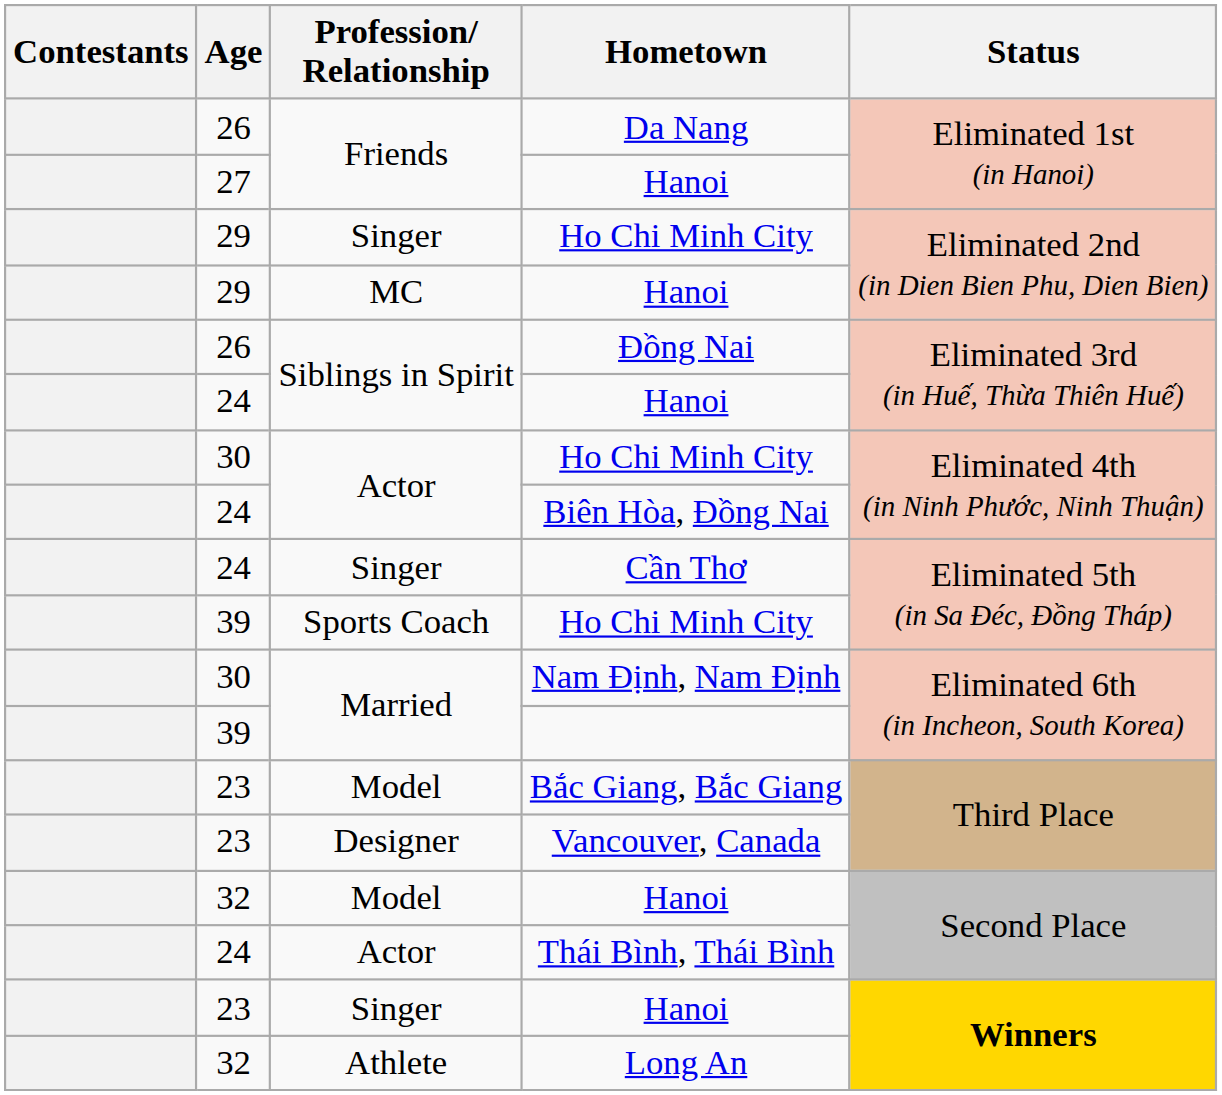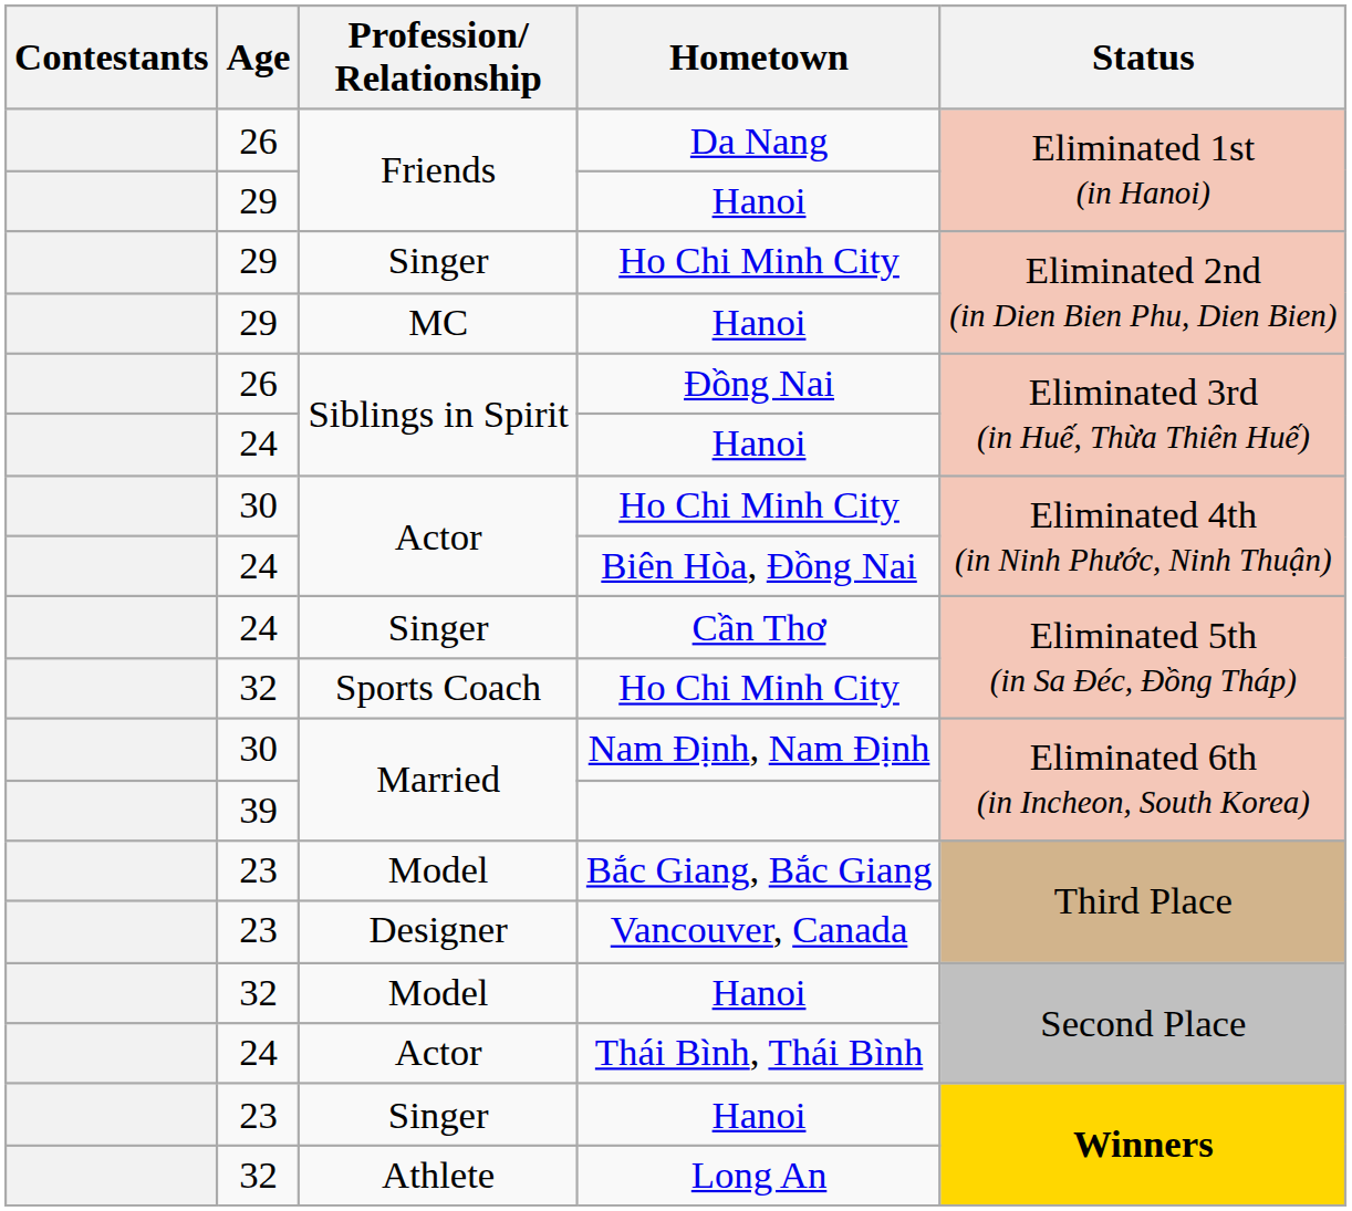Friends / Hanoi | Age: 27 -> 29
Sports Coach / Ho Chi Minh City | Age: 39 -> 32
